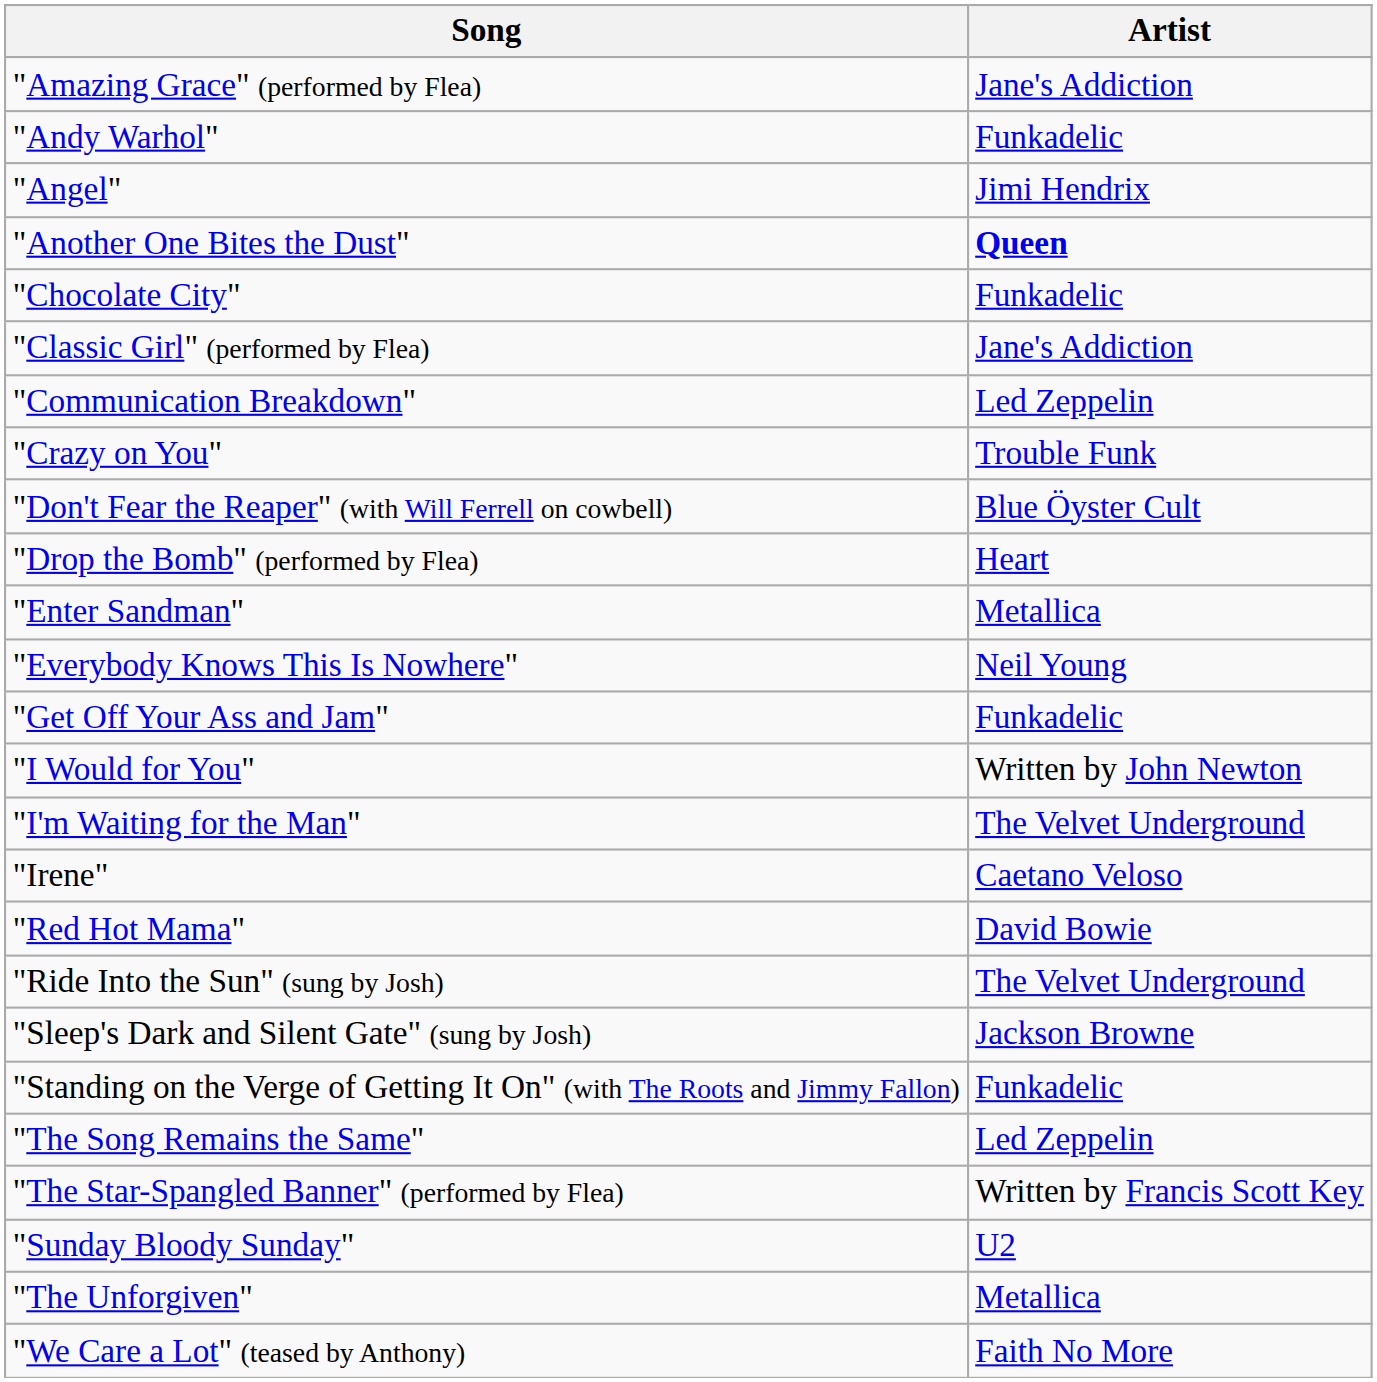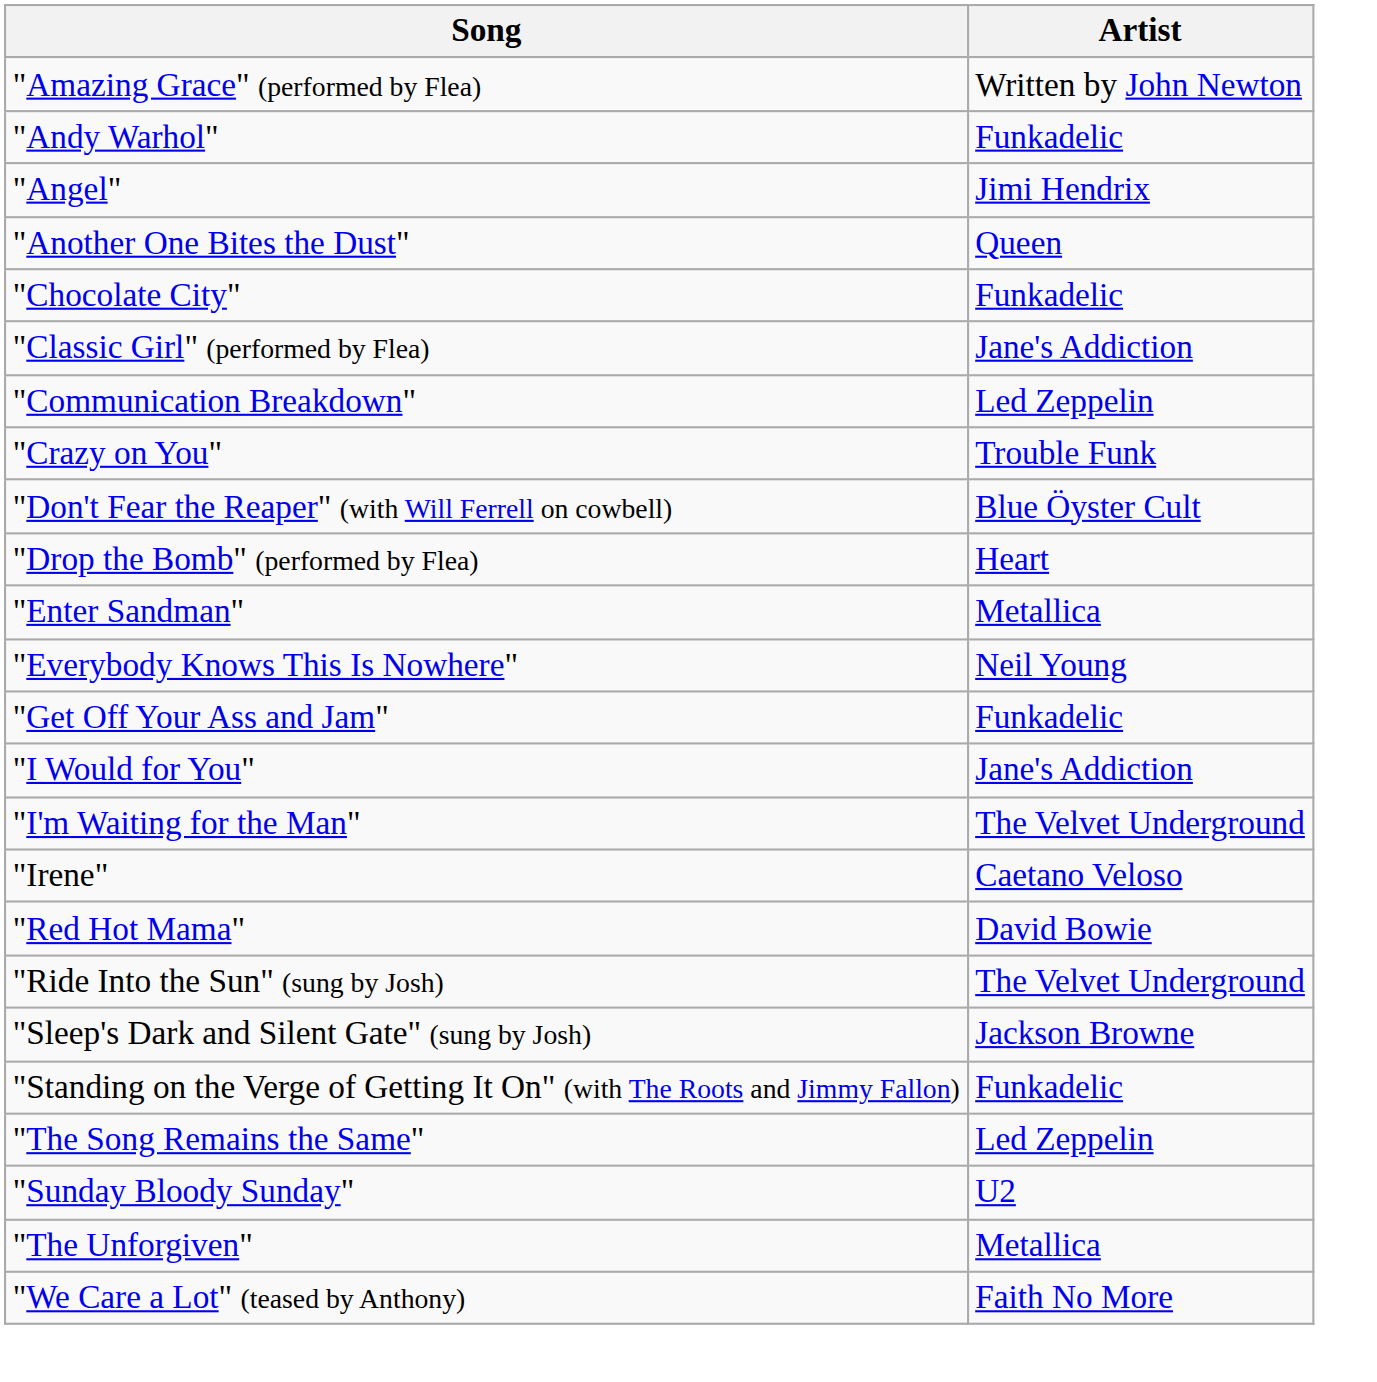"Amazing Grace" (performed by Flea) | Artist: Jane's Addiction -> Written by John Newton
"Another One Bites the Dust" | Artist: bold -> normal
"I Would for You" | Artist: Written by John Newton -> Jane's Addiction
- row: "The Star-Spangled Banner" (performed by Flea) | Written by Francis Scott Key
